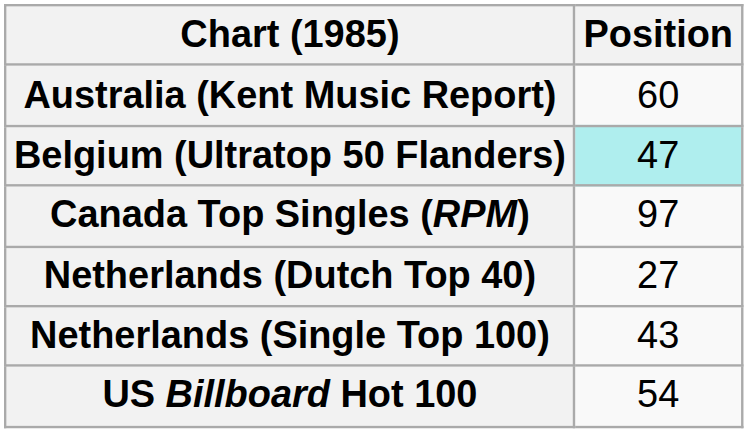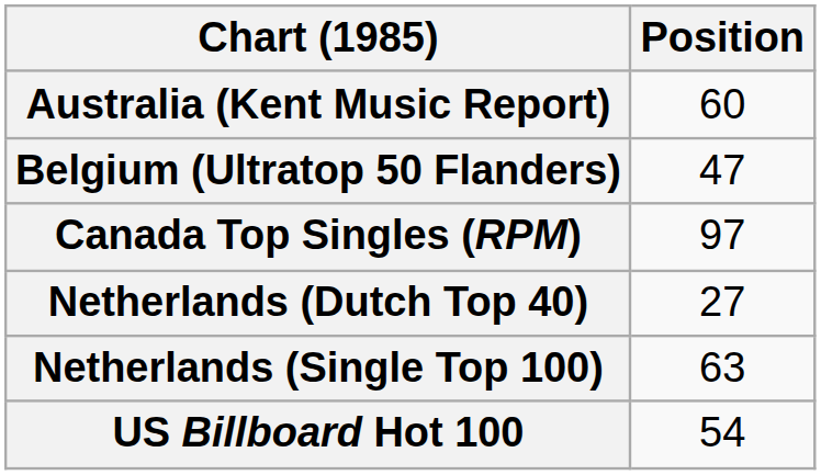Belgium (Ultratop 50 Flanders) | Position: paleturquoise background -> no background
Netherlands (Single Top 100) | Position: 43 -> 63
